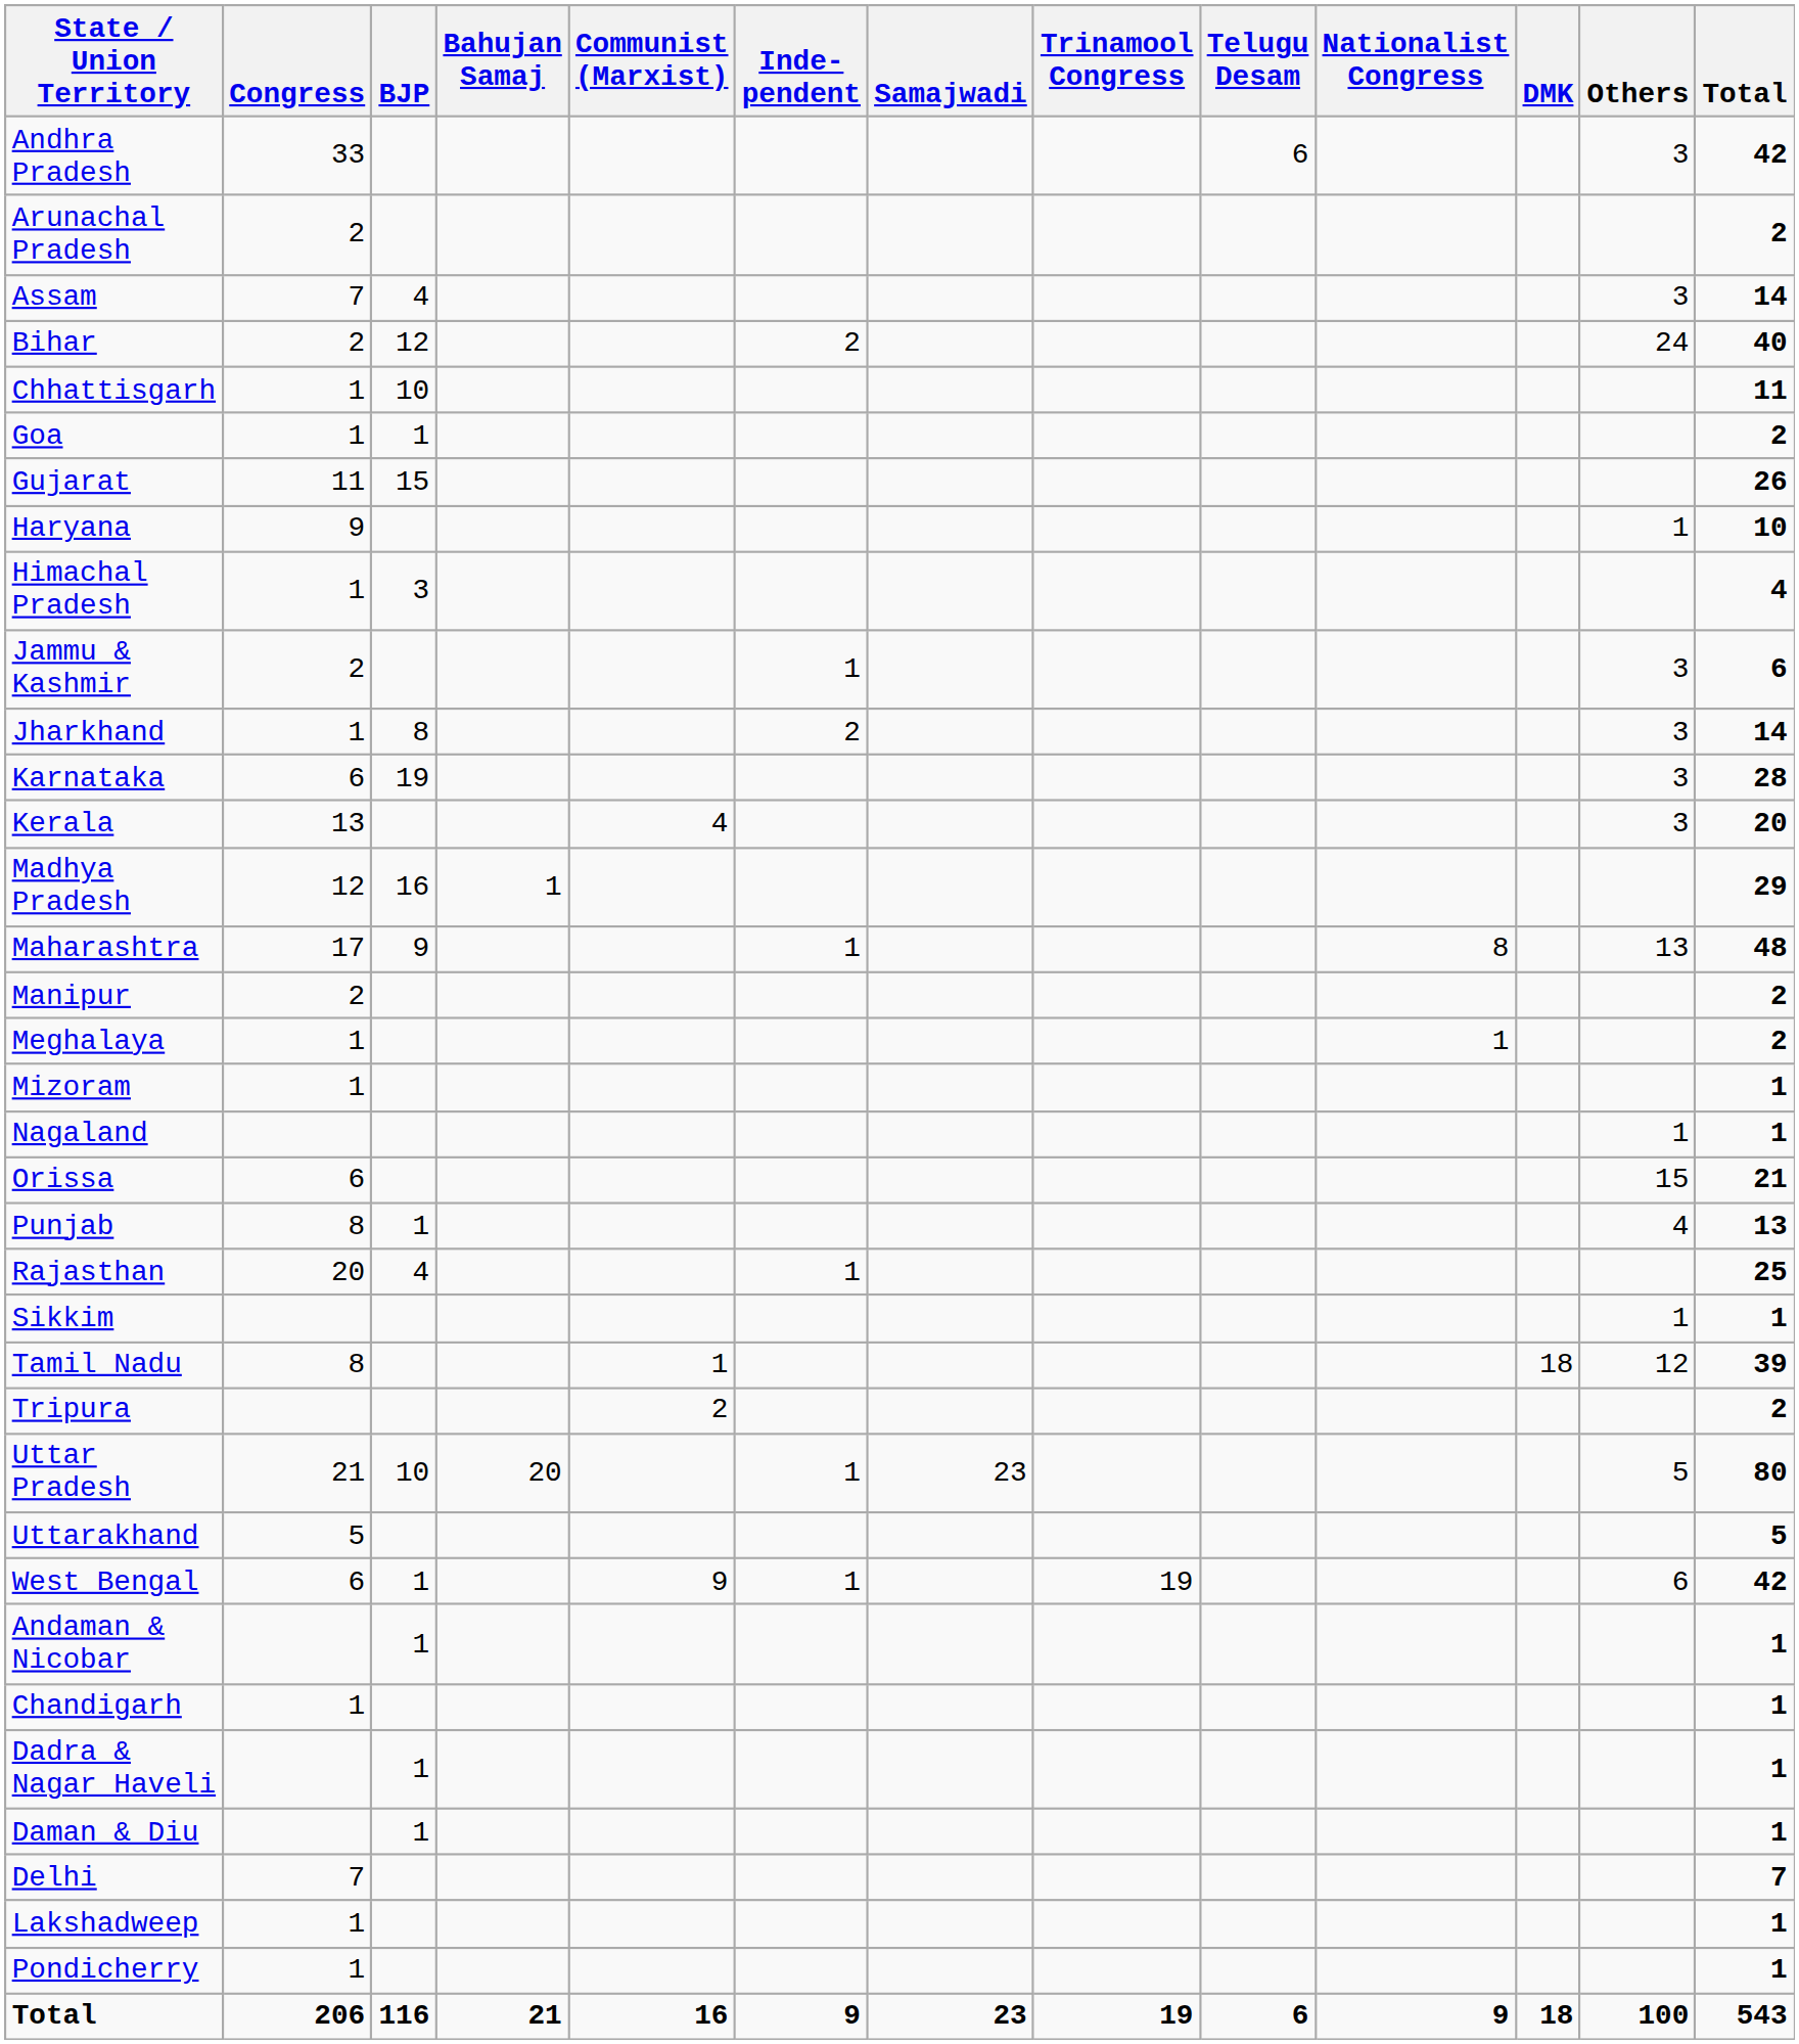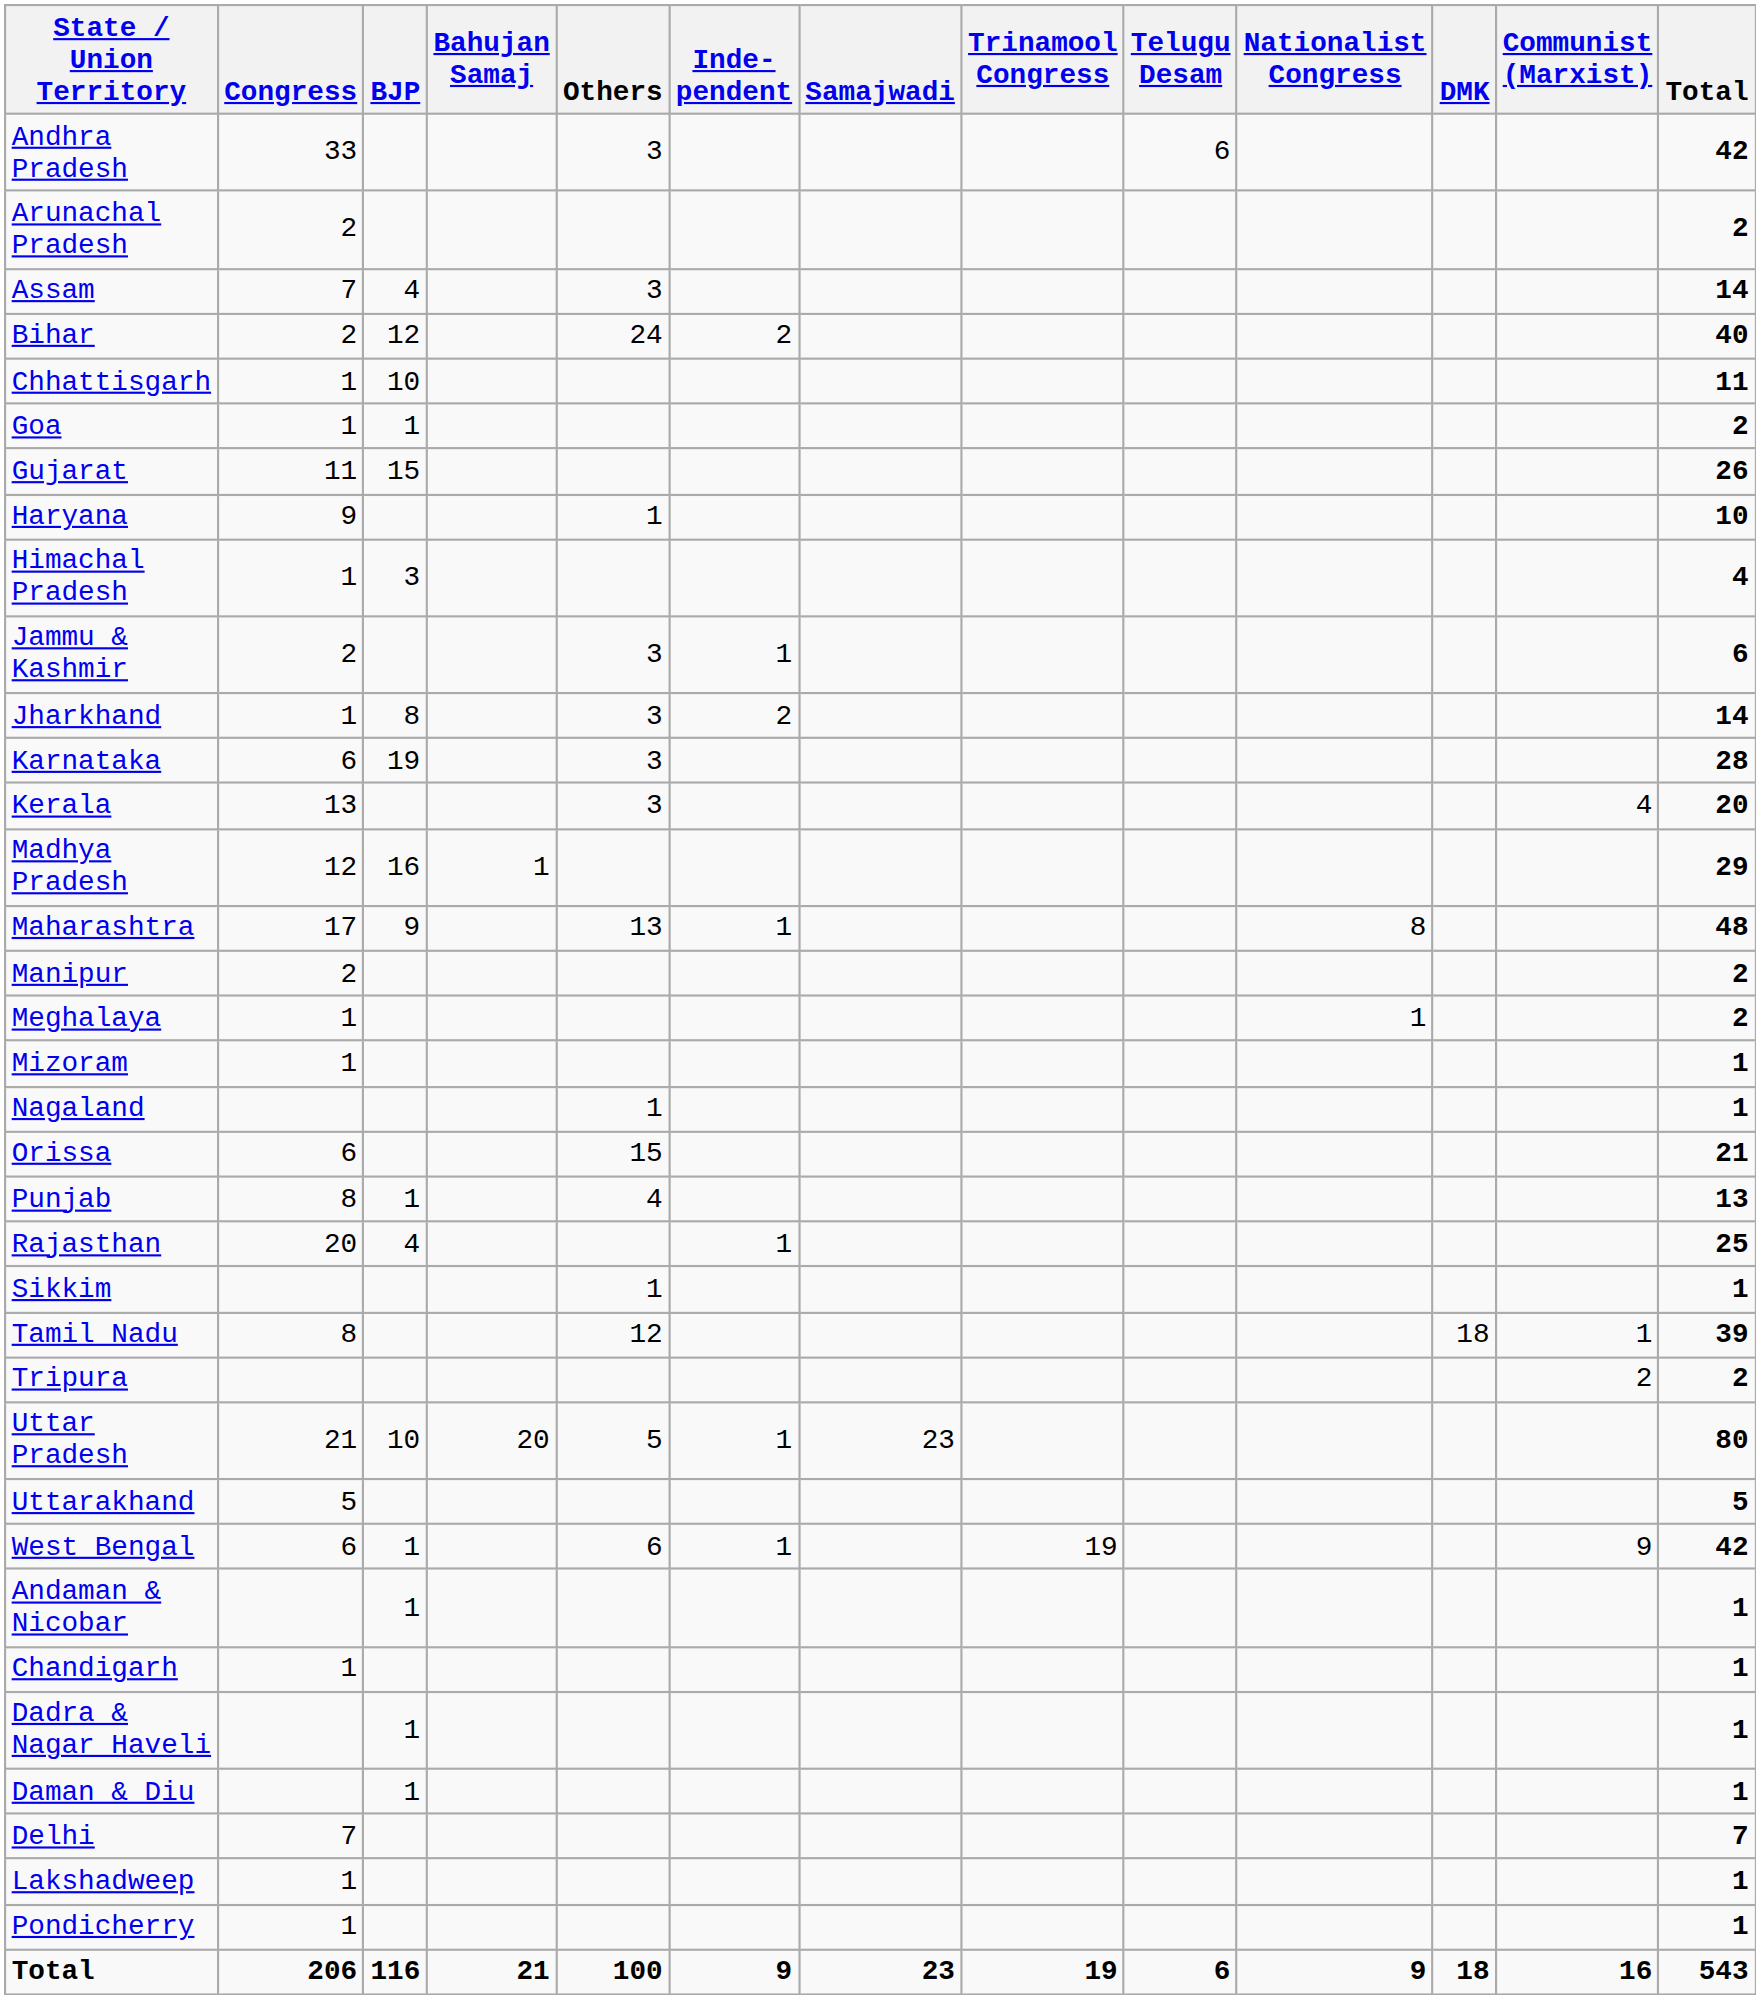columns swapped: Communist (Marxist) <-> Others
